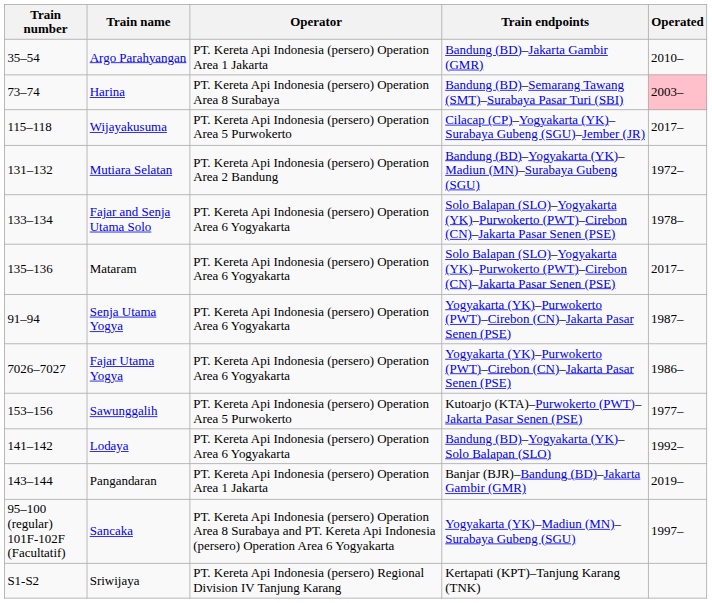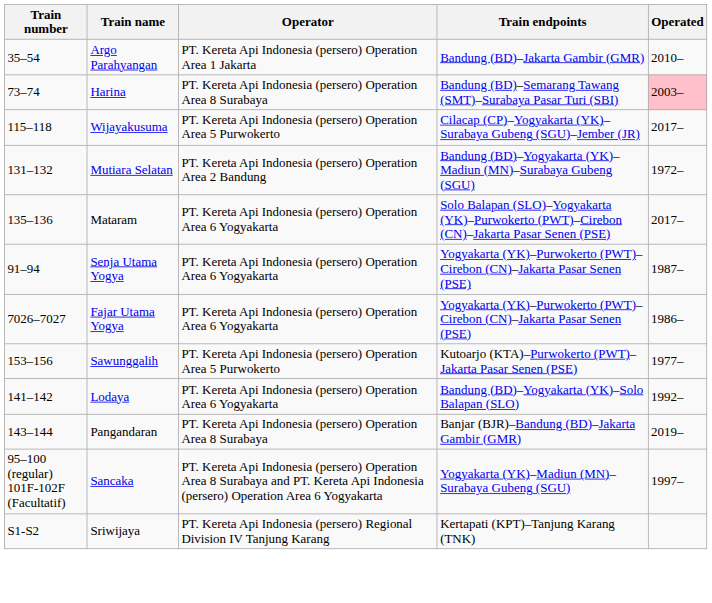- row: 133–134 | Fajar and Senja Utama Solo | PT. Kereta Api Indonesia (persero) Operation Area 6 Yogyakarta | Solo Balapan (SLO)–Yogyakarta (YK)–Purwokerto (PWT)–Cirebon (CN)–Jakarta Pasar Senen (PSE) | 1978–
Pangandaran | Operator: PT. Kereta Api Indonesia (persero) Operation Area 1 Jakarta -> PT. Kereta Api Indonesia (persero) Operation Area 8 Surabaya
